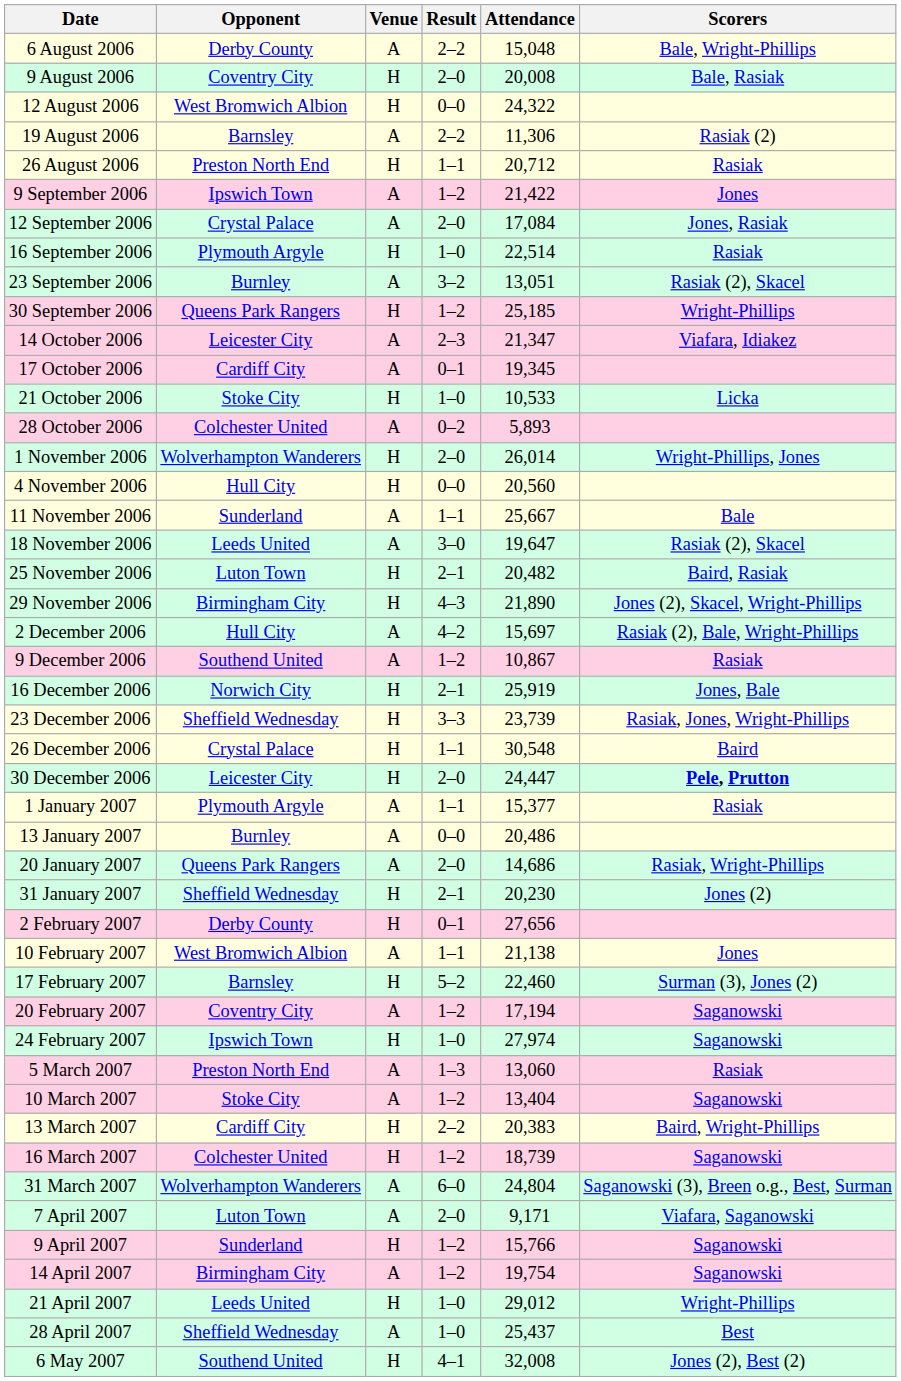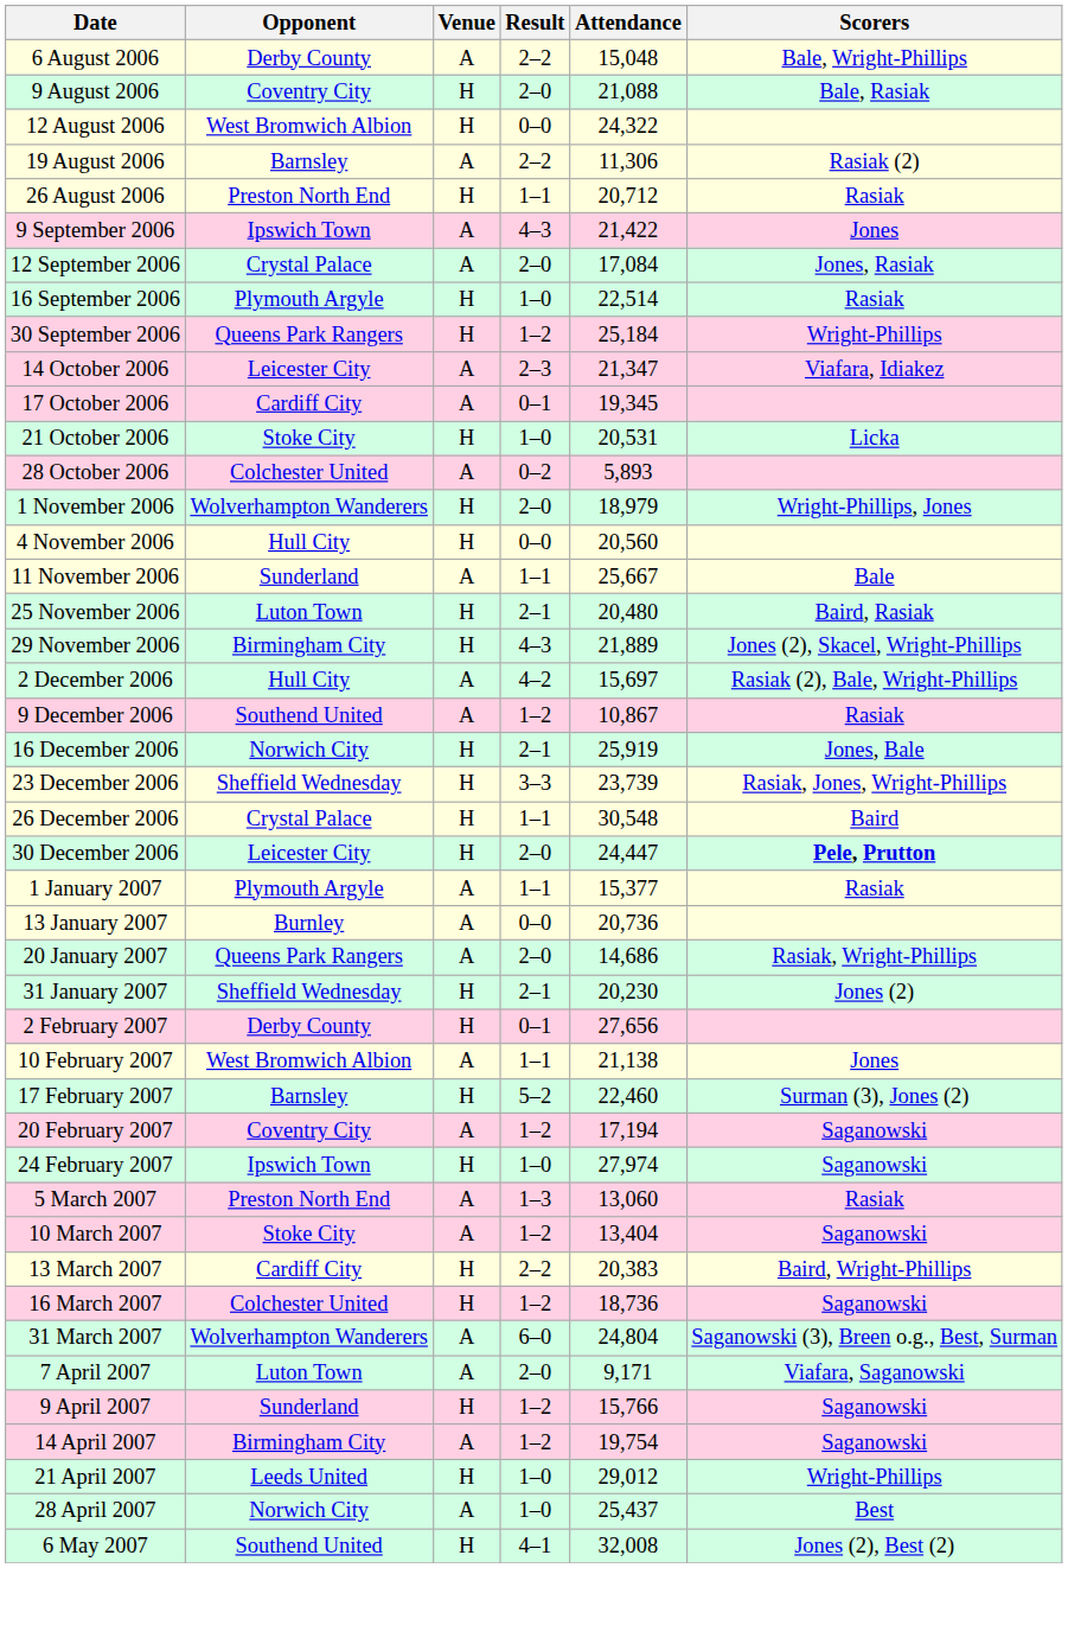9 August 2006 | Attendance: 20,008 -> 21,088
9 September 2006 | Result: 1–2 -> 4–3
- row: 23 September 2006 | Burnley | A | 3–2 | 13,051 | Rasiak (2), Skacel
30 September 2006 | Attendance: 25,185 -> 25,184
21 October 2006 | Attendance: 10,533 -> 20,531
1 November 2006 | Attendance: 26,014 -> 18,979
- row: 18 November 2006 | Leeds United | A | 3–0 | 19,647 | Rasiak (2), Skacel
25 November 2006 | Attendance: 20,482 -> 20,480
29 November 2006 | Attendance: 21,890 -> 21,889
13 January 2007 | Attendance: 20,486 -> 20,736
16 March 2007 | Attendance: 18,739 -> 18,736
28 April 2007 | Opponent: Sheffield Wednesday -> Norwich City
